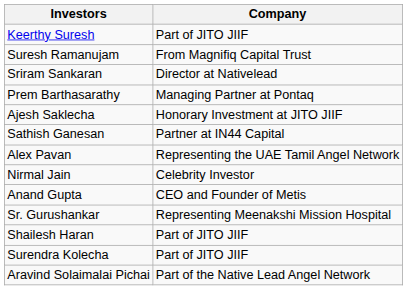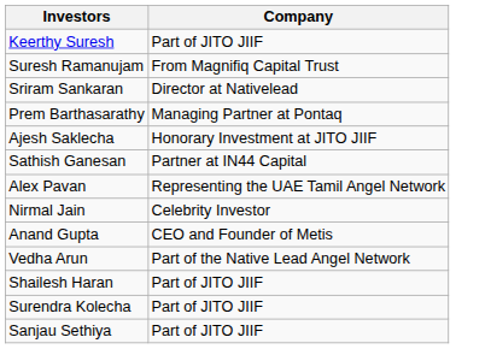- row: Sr. Gurushankar | Representing Meenakshi Mission Hospital
+ row: Vedha Arun | Part of the Native Lead Angel Network
- row: Aravind Solaimalai Pichai | Part of the Native Lead Angel Network
+ row: Sanjau Sethiya | Part of JITO JIIF
